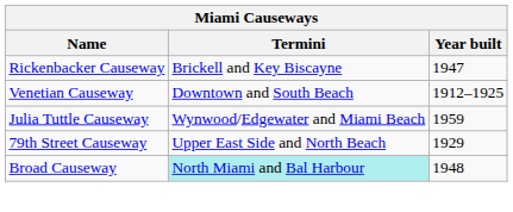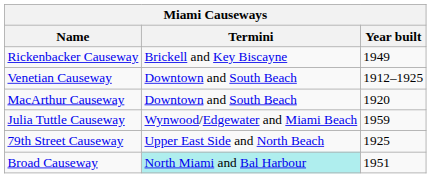Rickenbacker Causeway | Year built: 1947 -> 1949
+ row: MacArthur Causeway | Downtown and South Beach | 1920
79th Street Causeway | Year built: 1929 -> 1925
Broad Causeway | Year built: 1948 -> 1951
